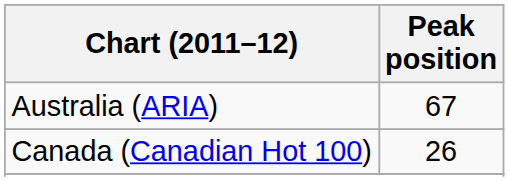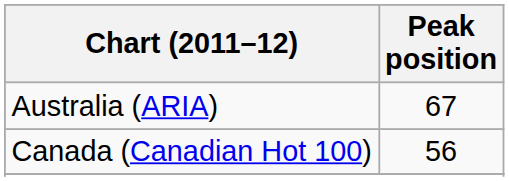Canada (Canadian Hot 100) | Peak position: 26 -> 56
